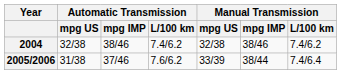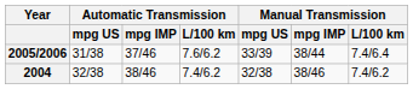rows swapped: 2004 <-> 2005/2006
